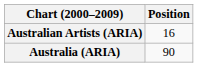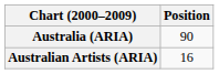rows swapped: Australia (ARIA) <-> Australian Artists (ARIA)
